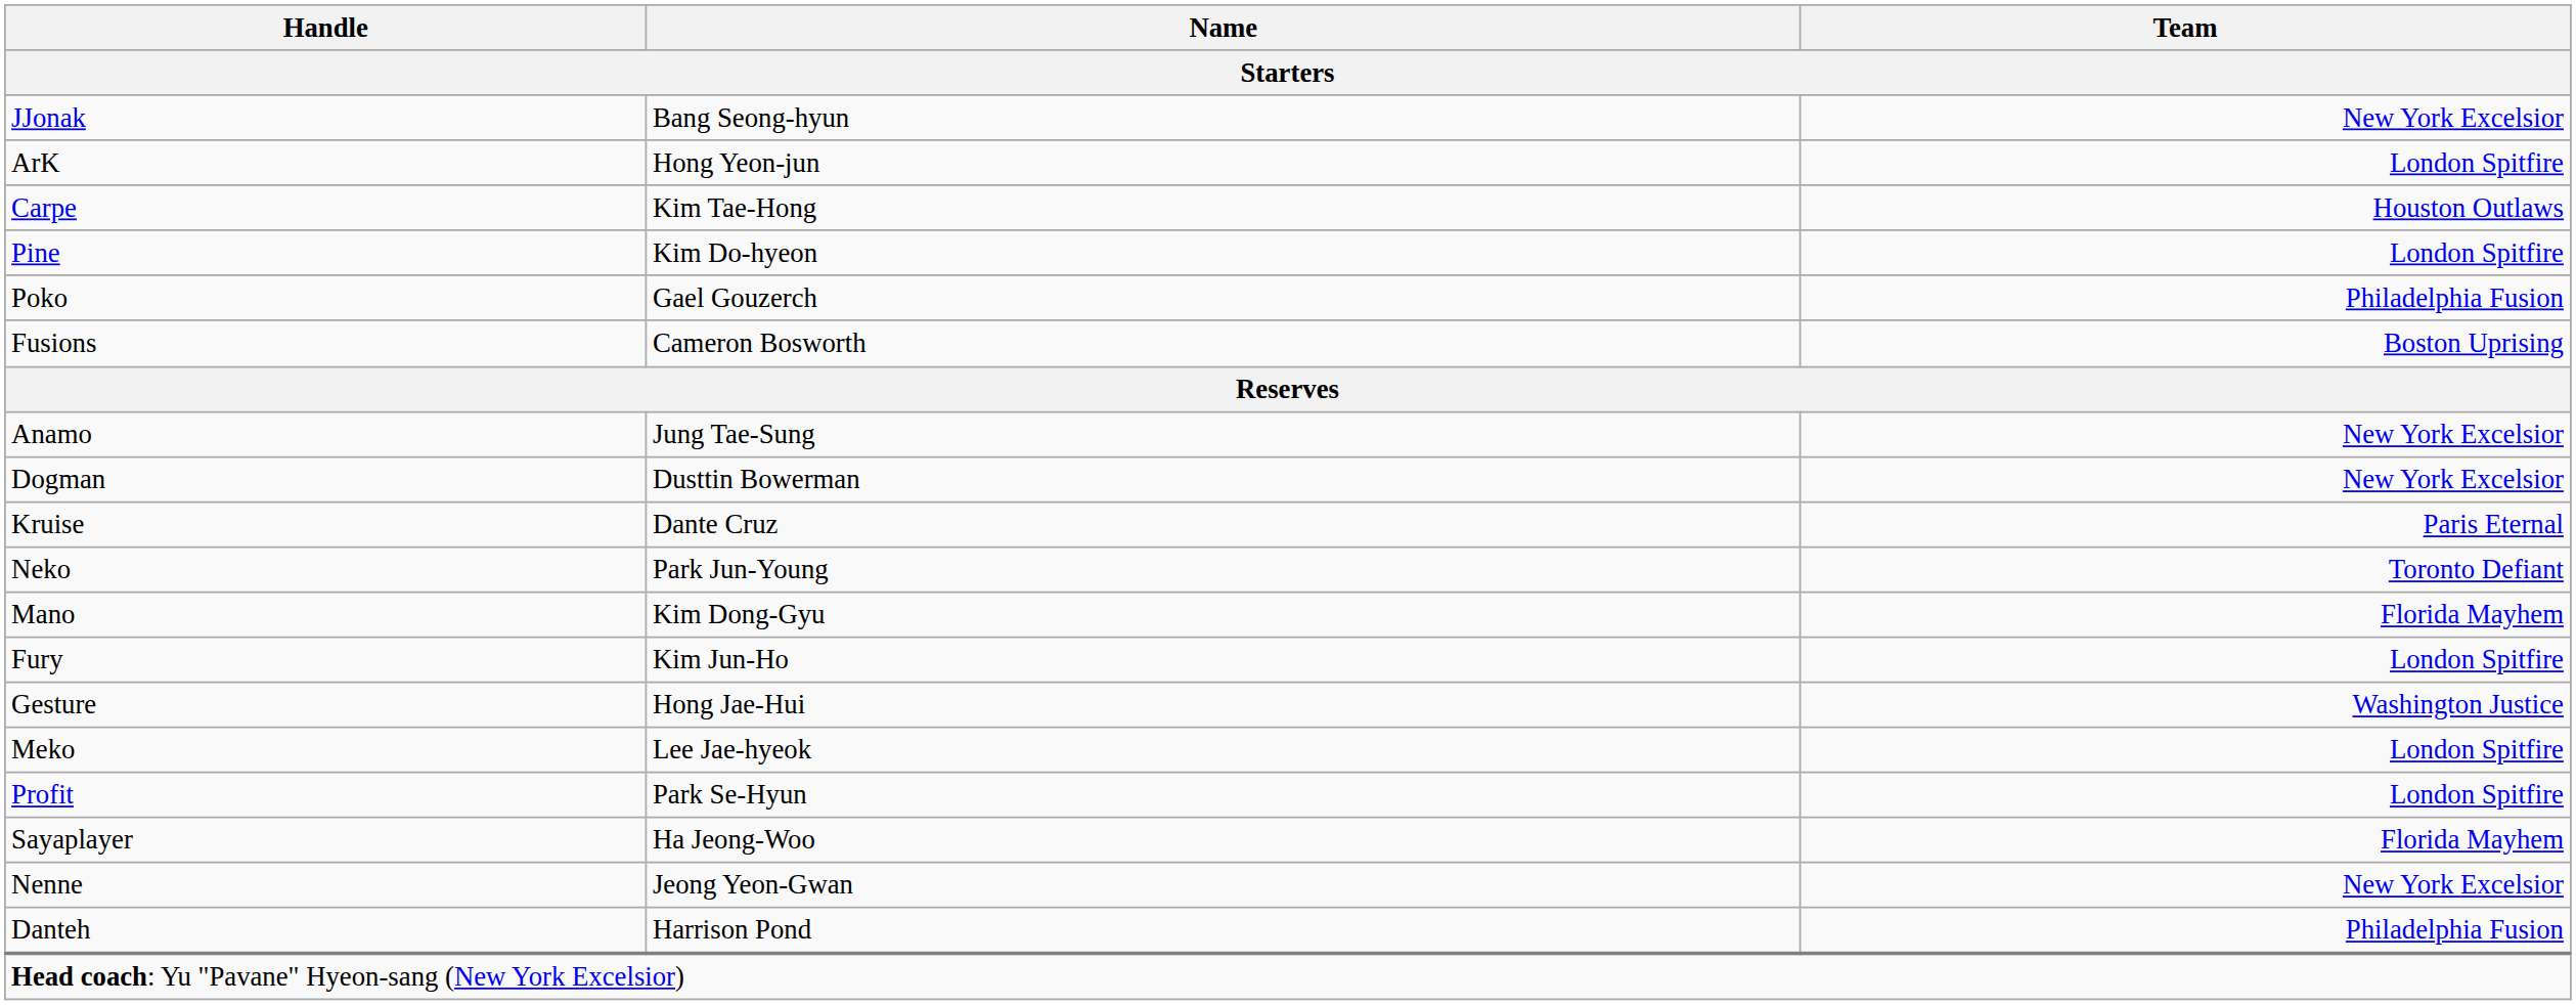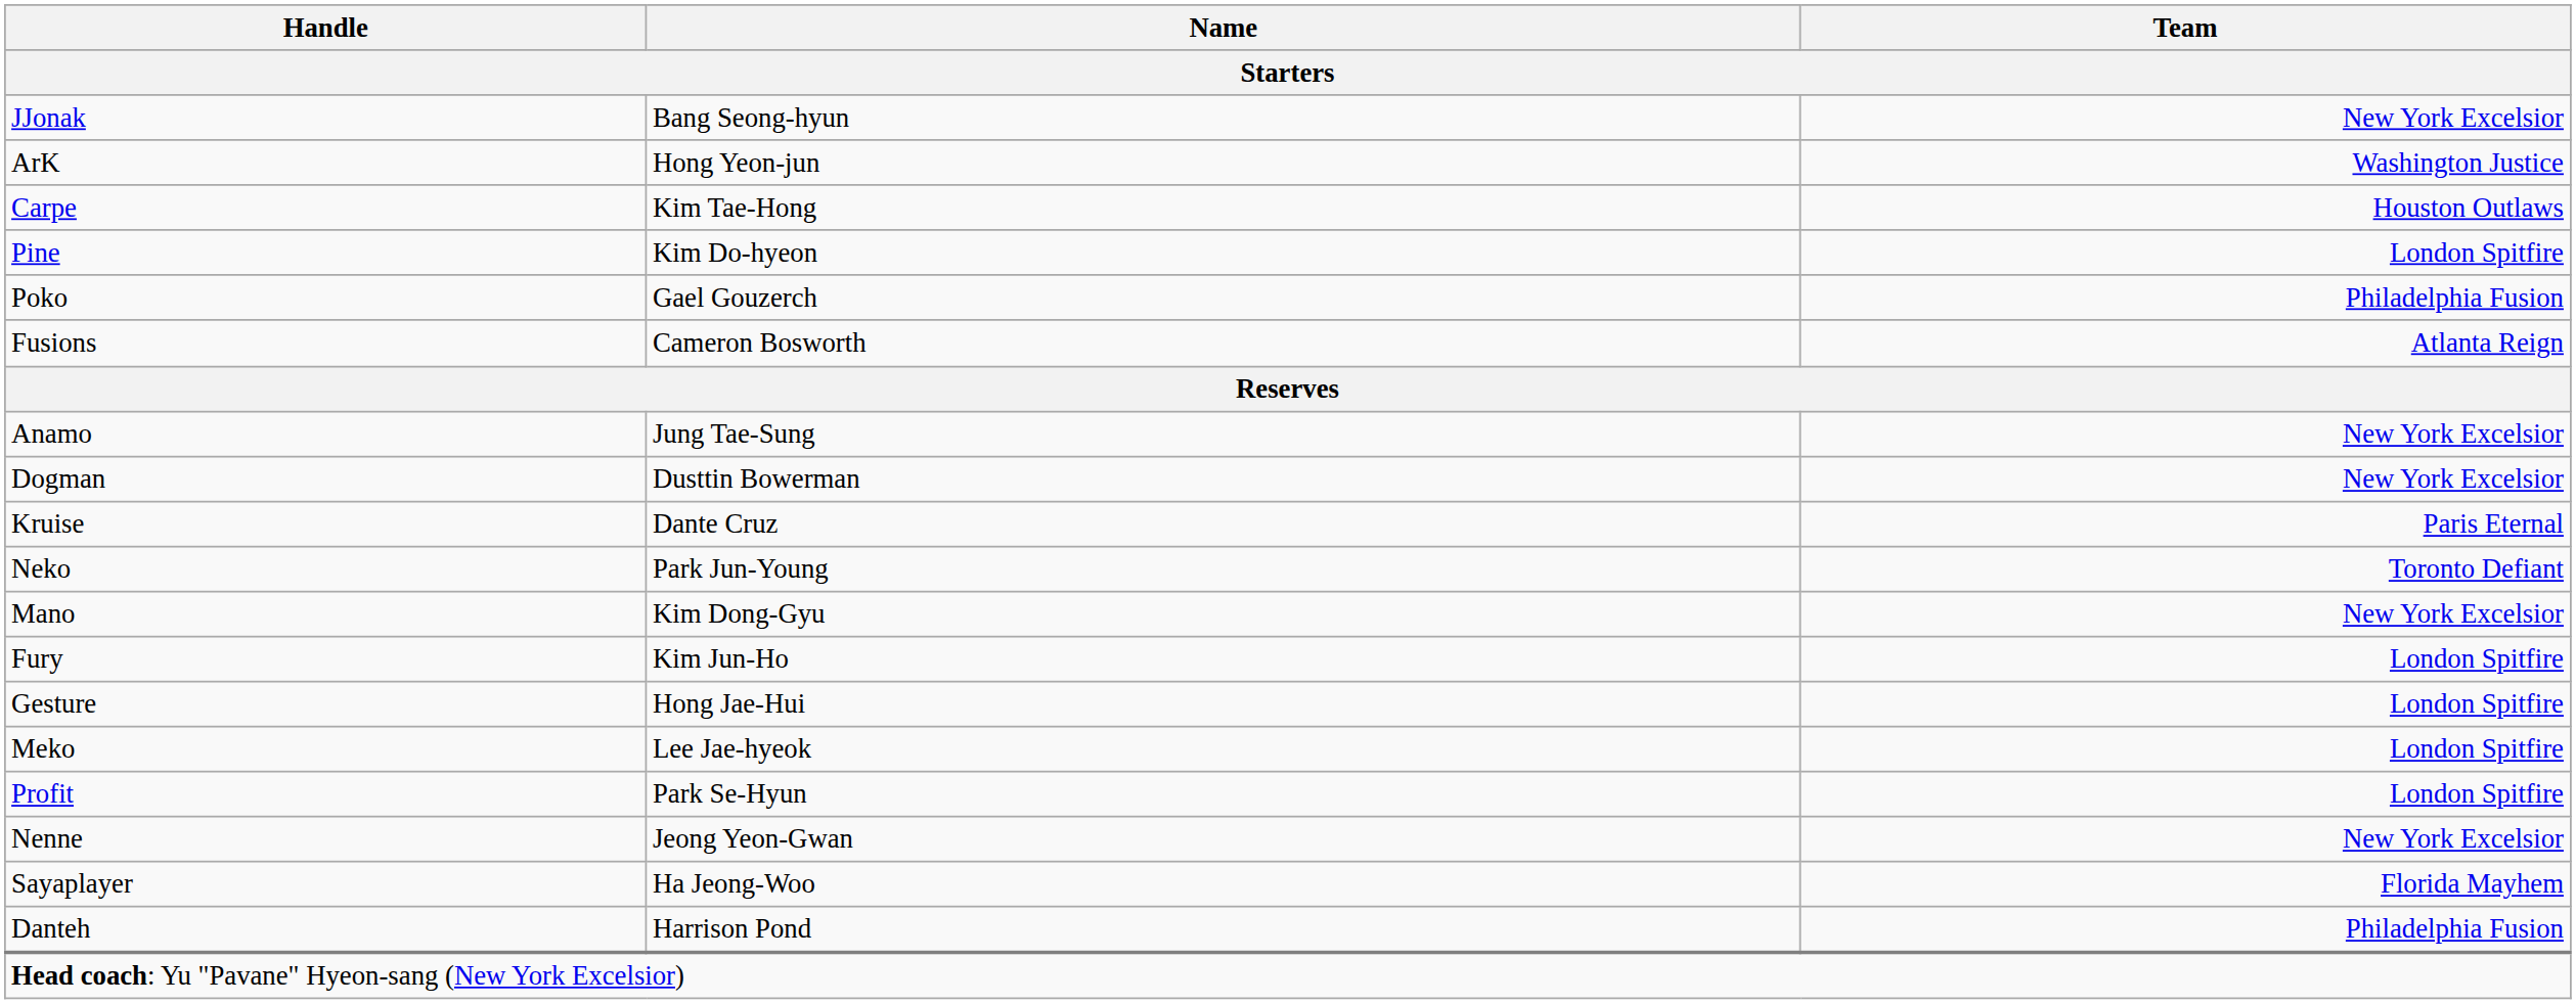ArK | Team: London Spitfire -> Washington Justice
Fusions | Team: Boston Uprising -> Atlanta Reign
Mano | Team: Florida Mayhem -> New York Excelsior
Gesture | Team: Washington Justice -> London Spitfire
rows swapped: Nenne <-> Sayaplayer
